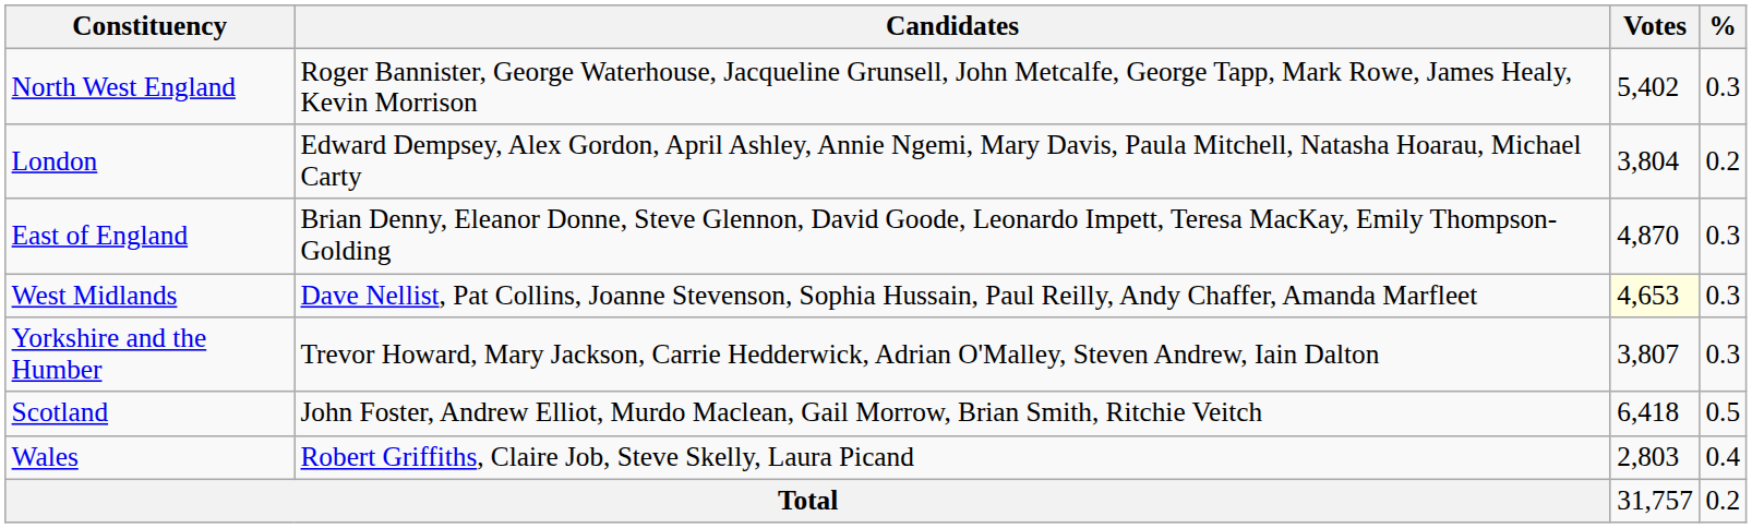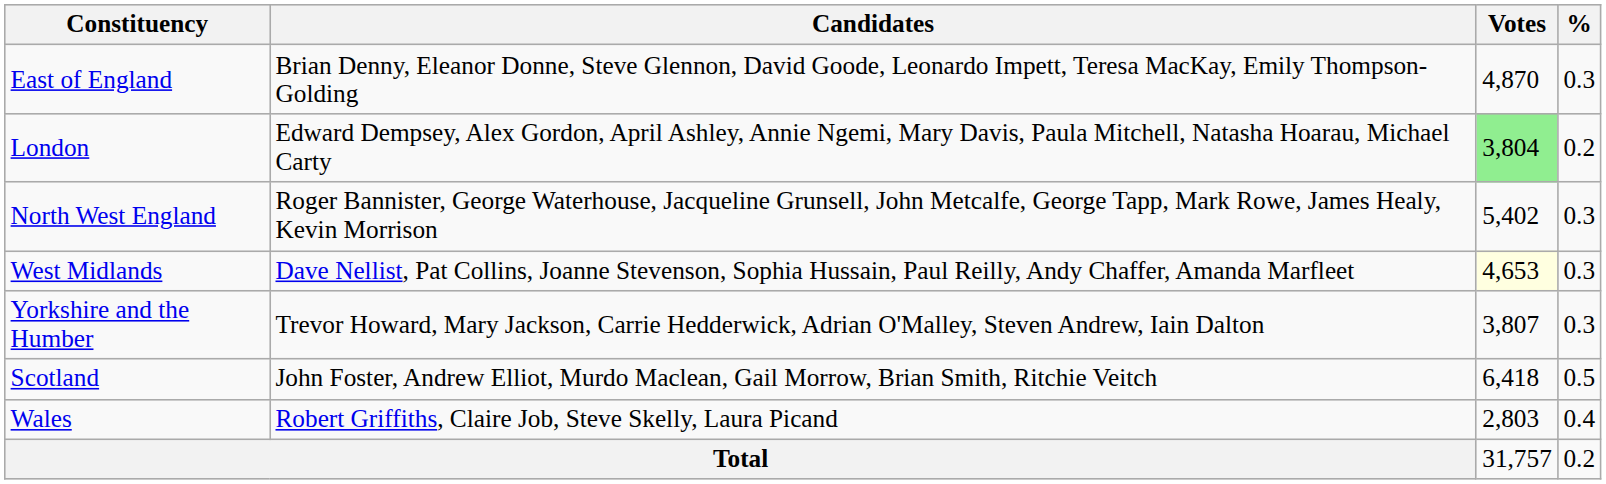rows swapped: East of England <-> North West England
London | Votes: no background -> lightgreen background
